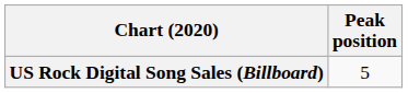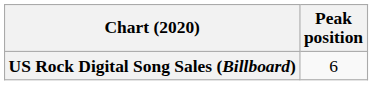US Rock Digital Song Sales (Billboard) | Peak position: 5 -> 6
